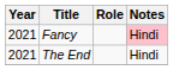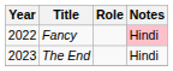Fancy | Year: 2021 -> 2022
The End | Year: 2021 -> 2023
